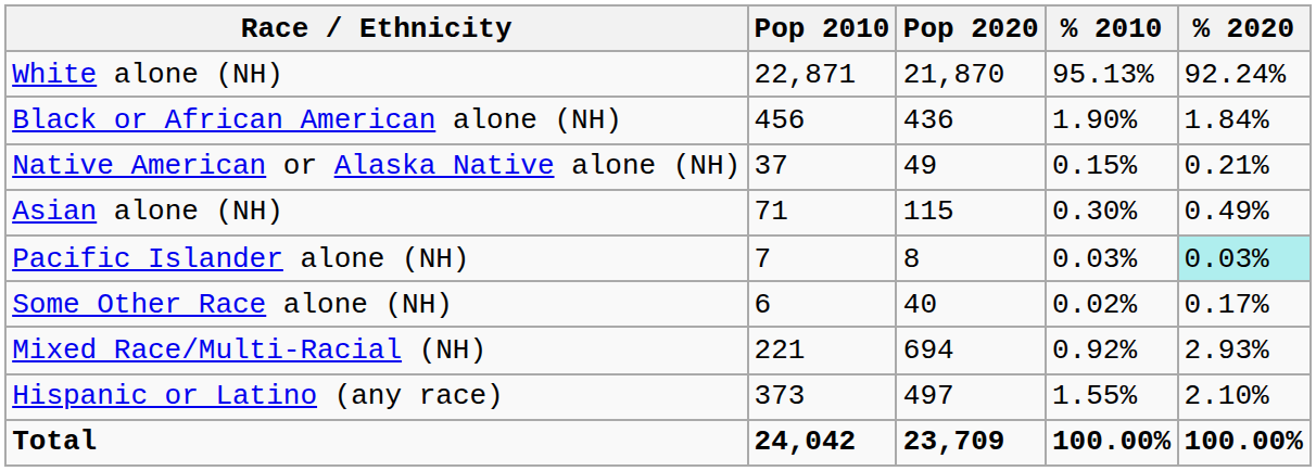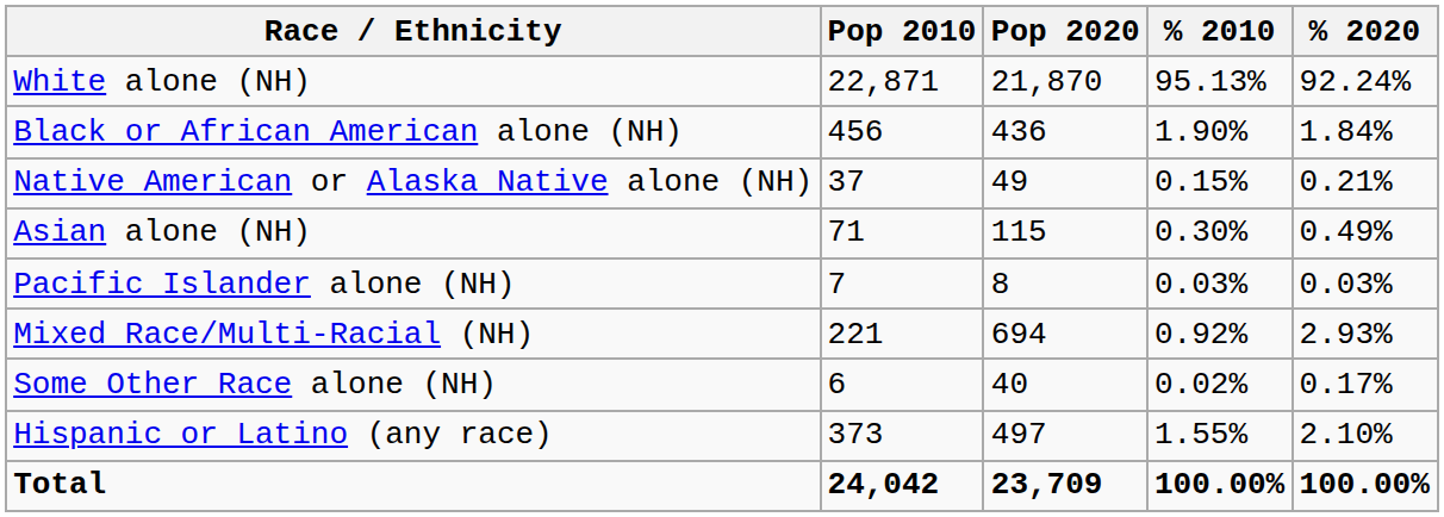Pacific Islander alone (NH) | % 2020: paleturquoise background -> no background
rows swapped: Some Other Race alone (NH) <-> Mixed Race/Multi-Racial (NH)
